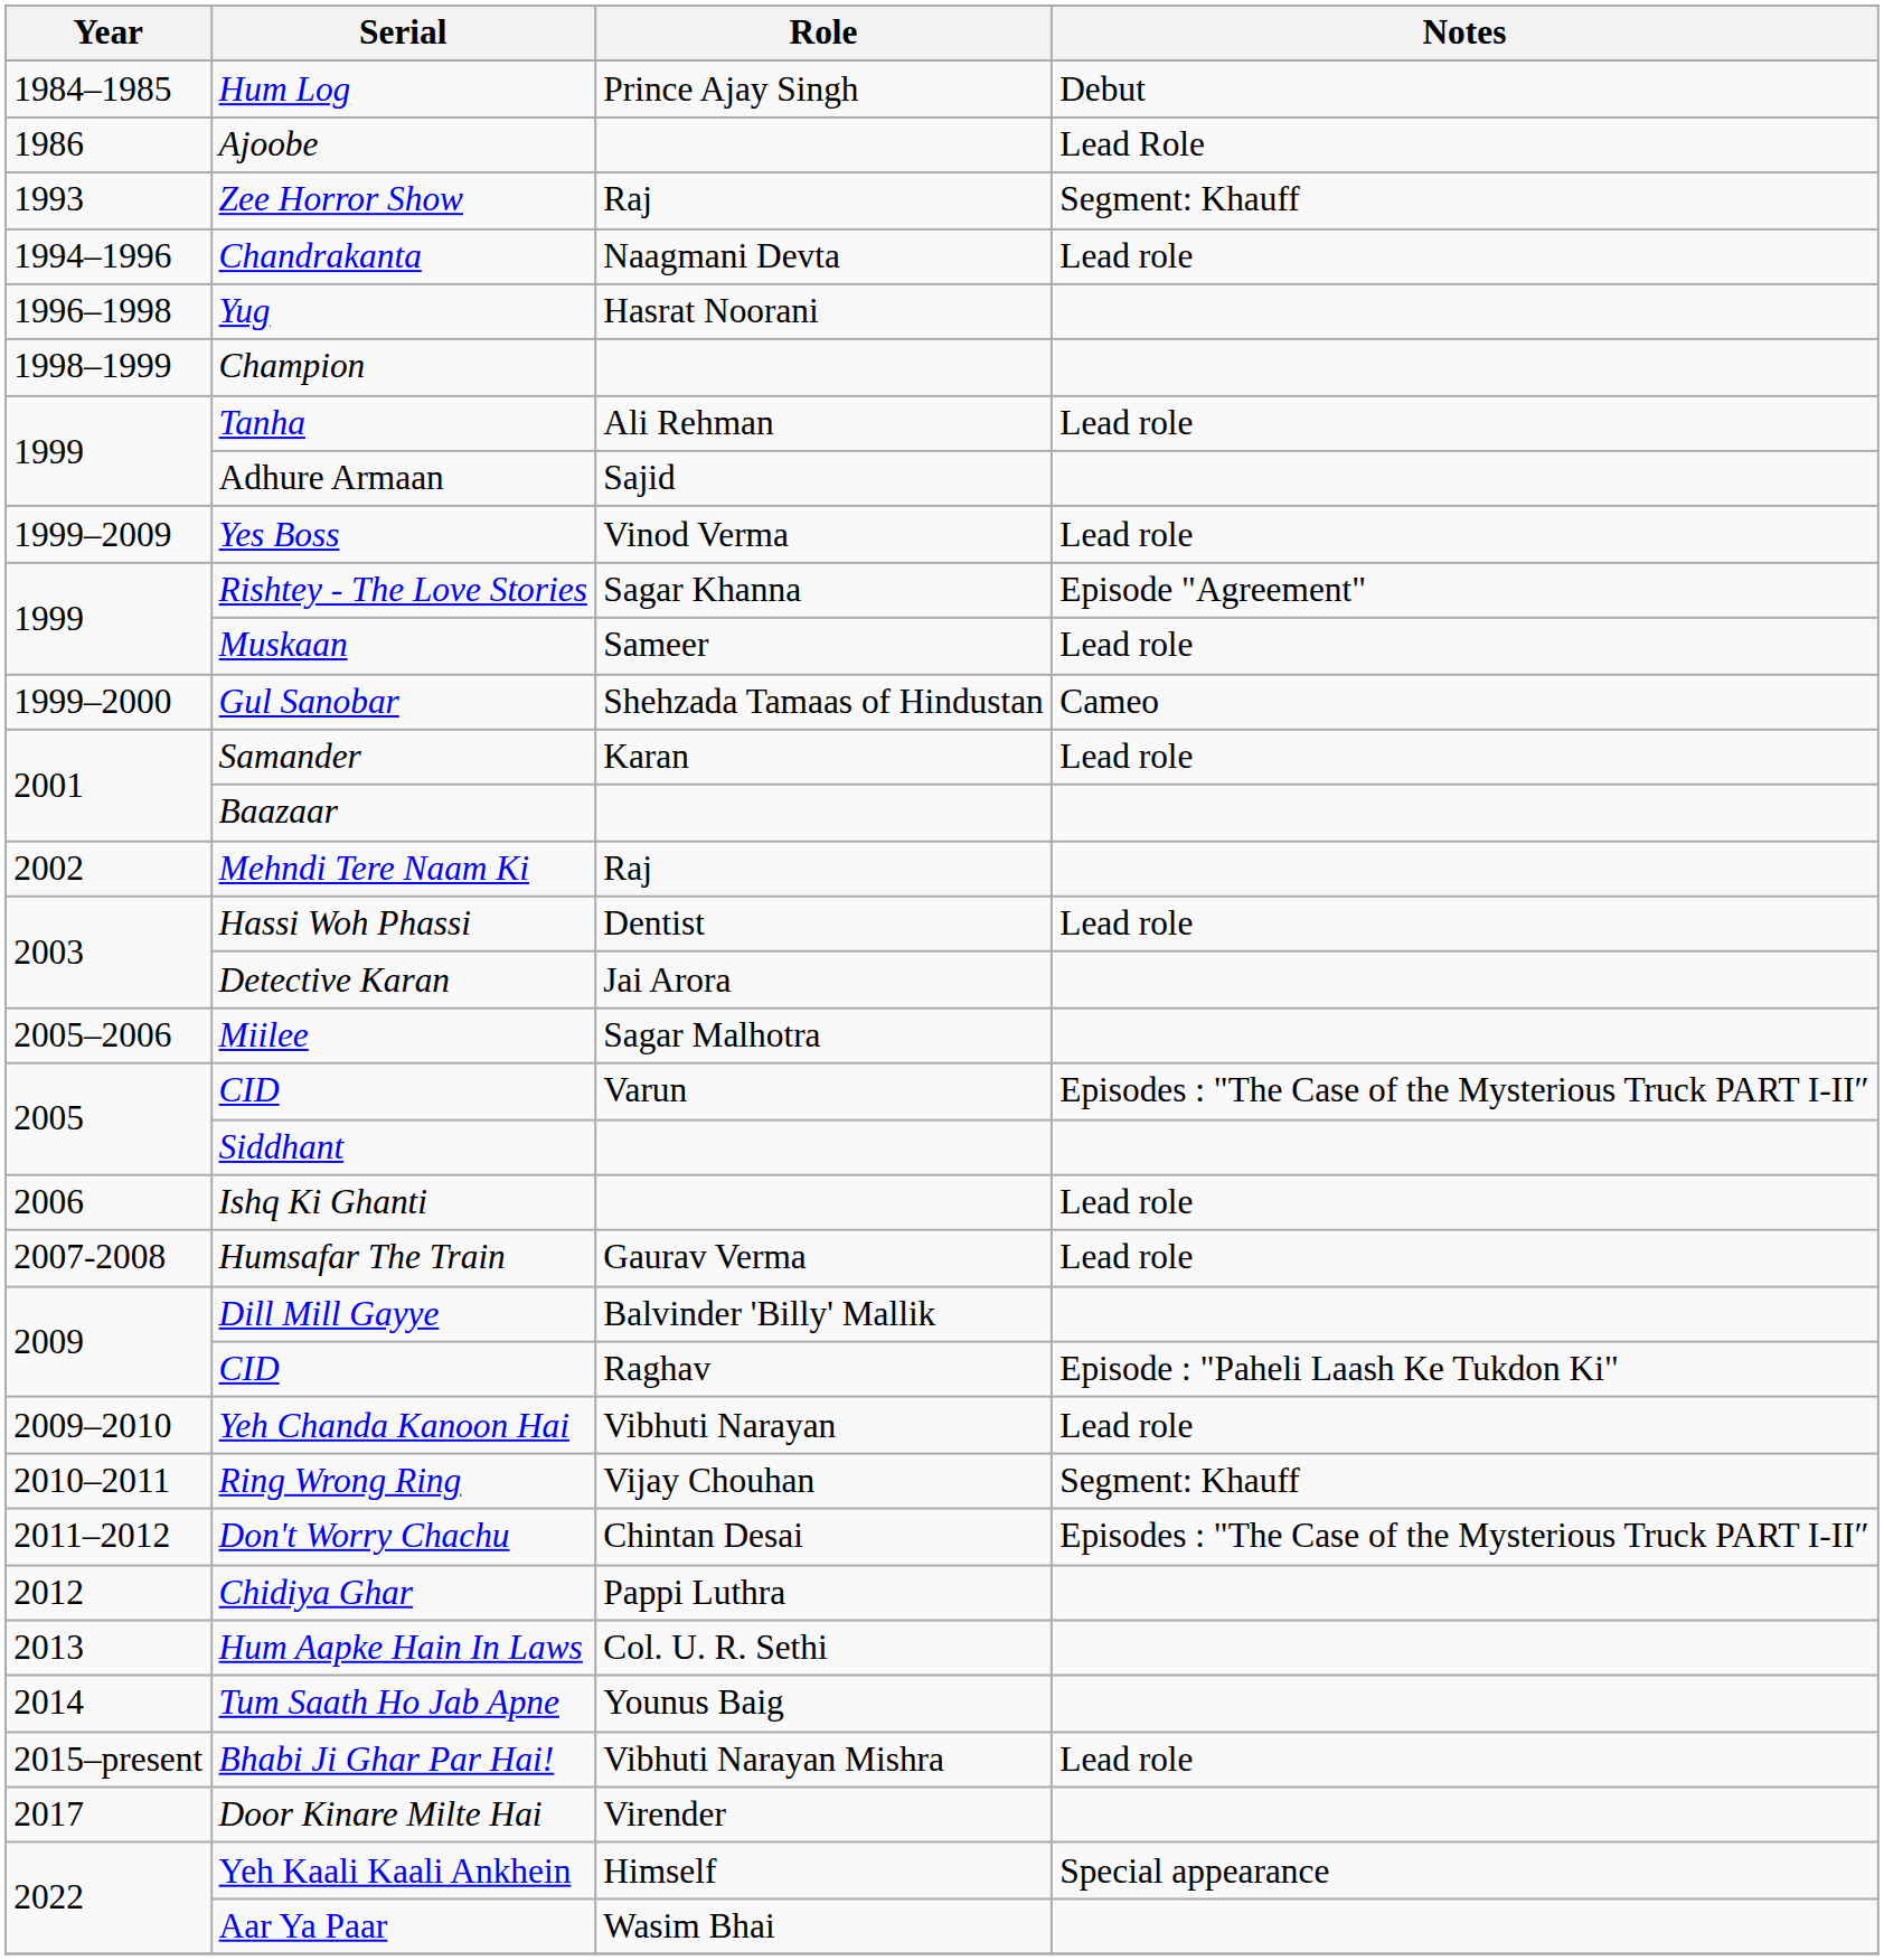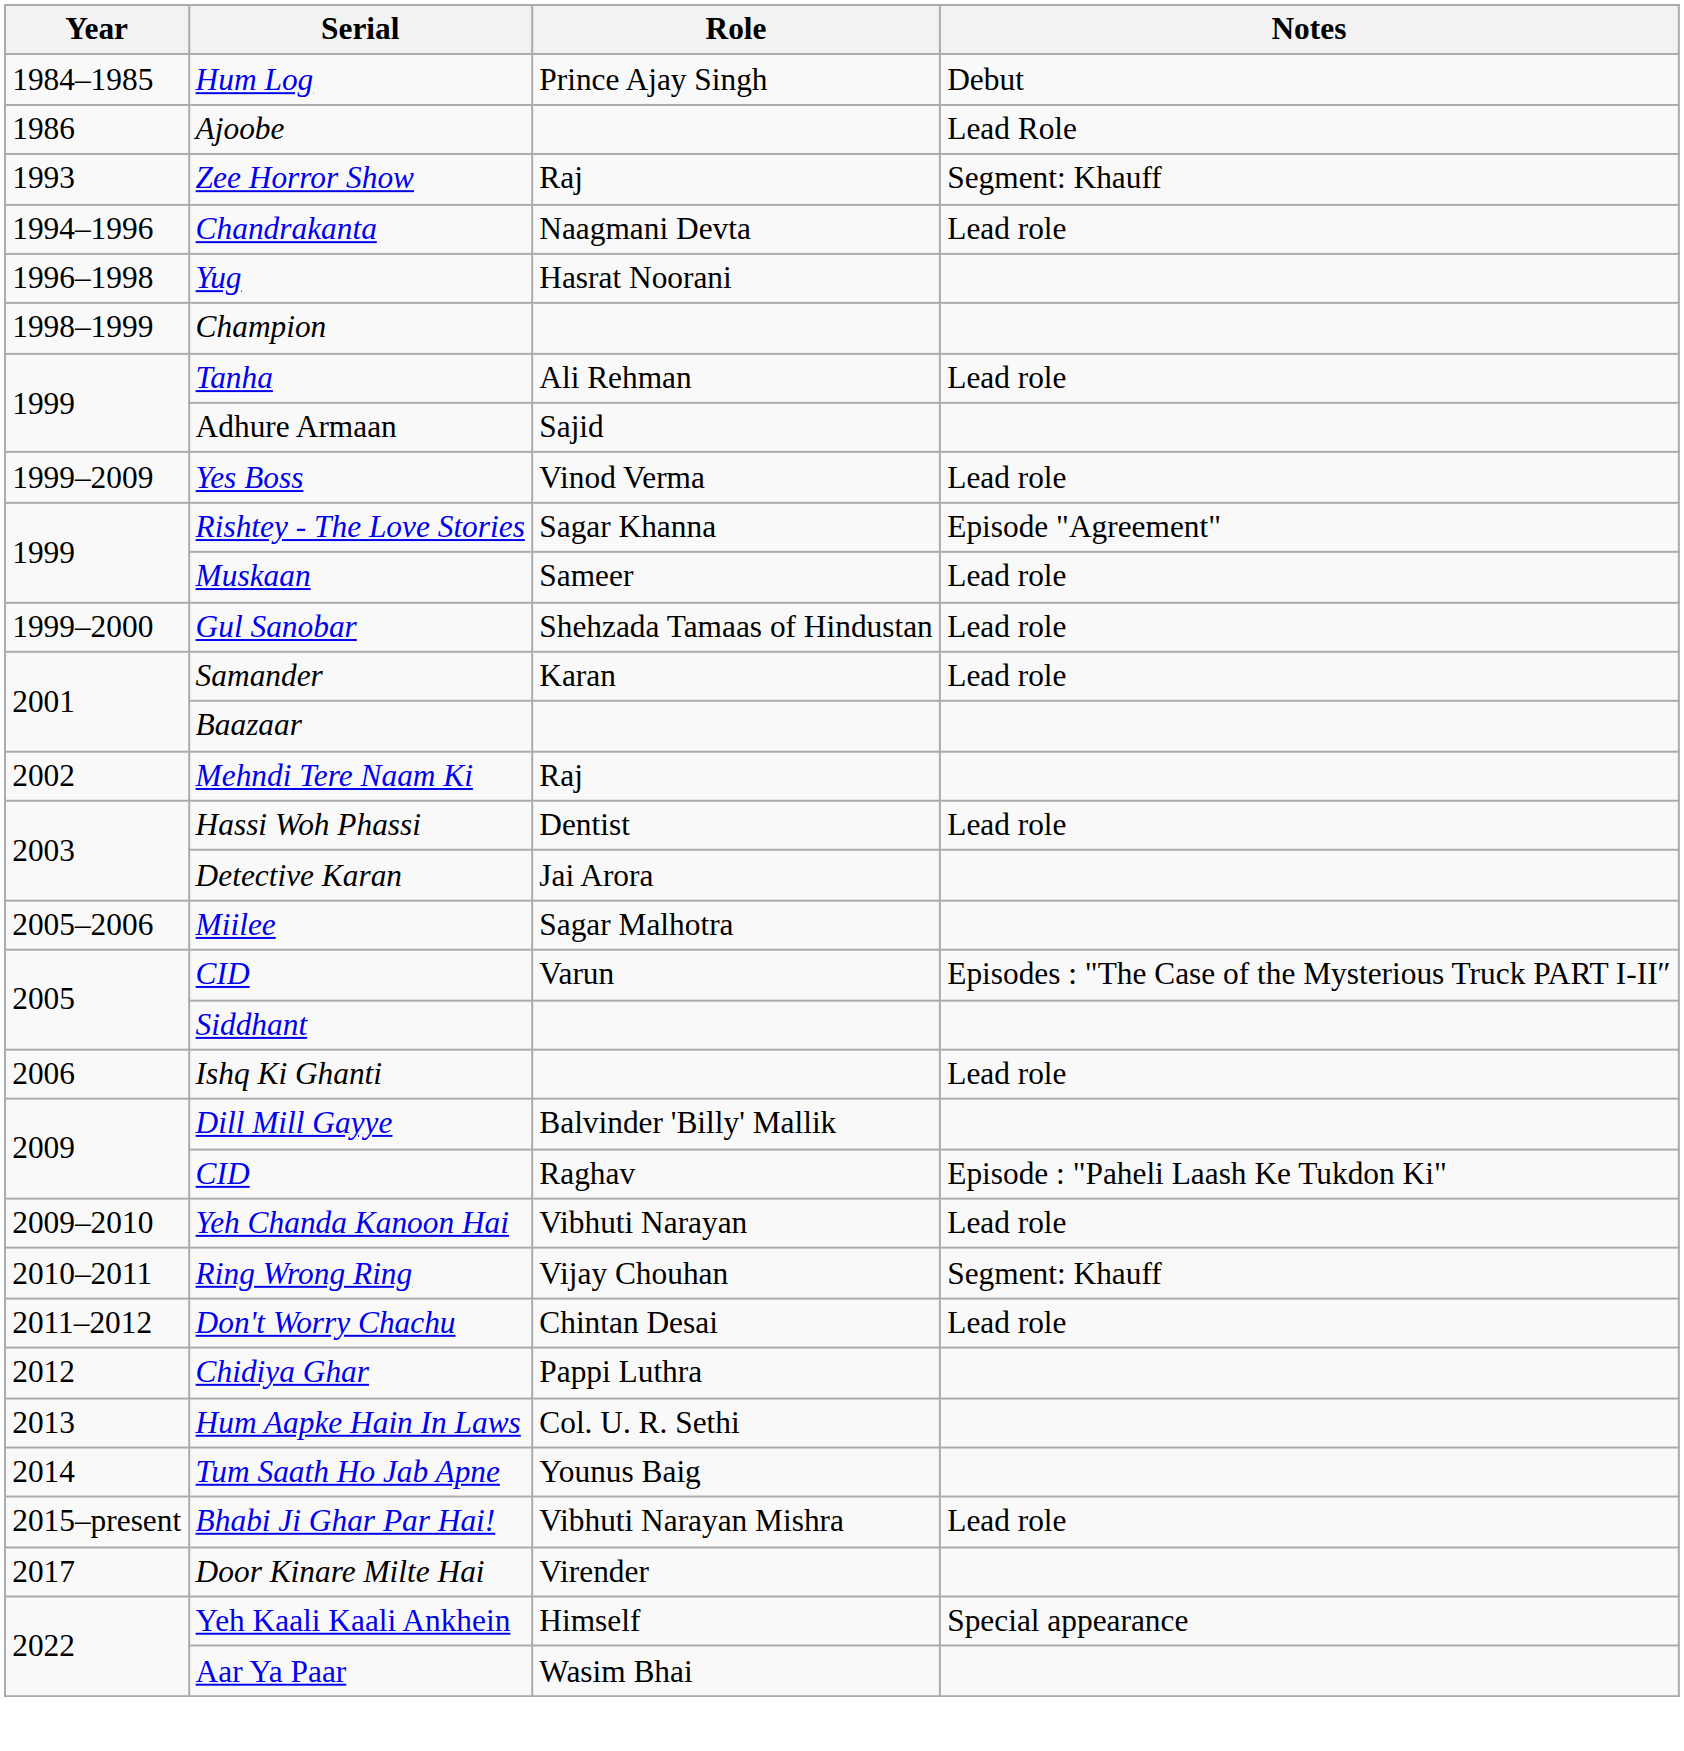Gul Sanobar | Notes: Cameo -> Lead role
- row: 2007-2008 | Humsafar The Train | Gaurav Verma | Lead role
Don't Worry Chachu | Notes: Episodes : "The Case of the Mysterious Truck PART I-II″ -> Lead role
